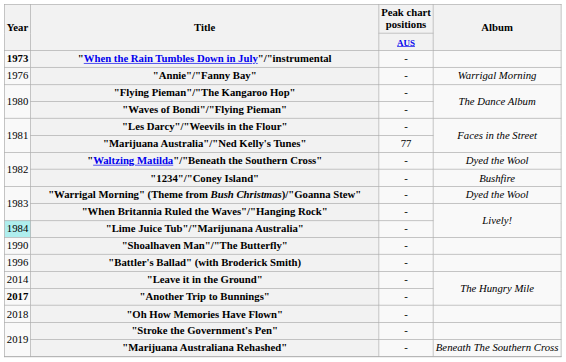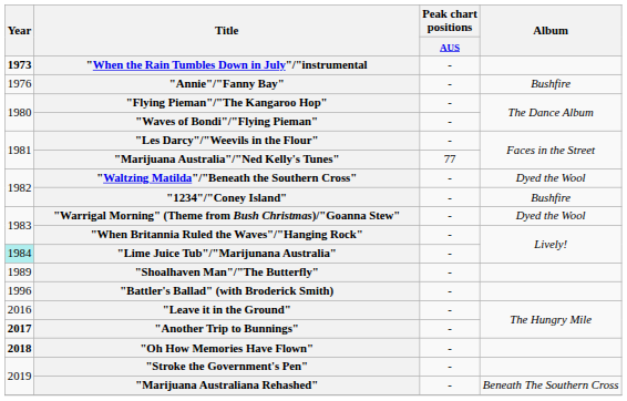"Annie"/"Fanny Bay" | Album: Warrigal Morning -> Bushfire
"Shoalhaven Man"/"The Butterfly" | Year: 1990 -> 1989
"Leave it in the Ground" | Year: 2014 -> 2016
"Oh How Memories Have Flown" | Year: normal -> bold
